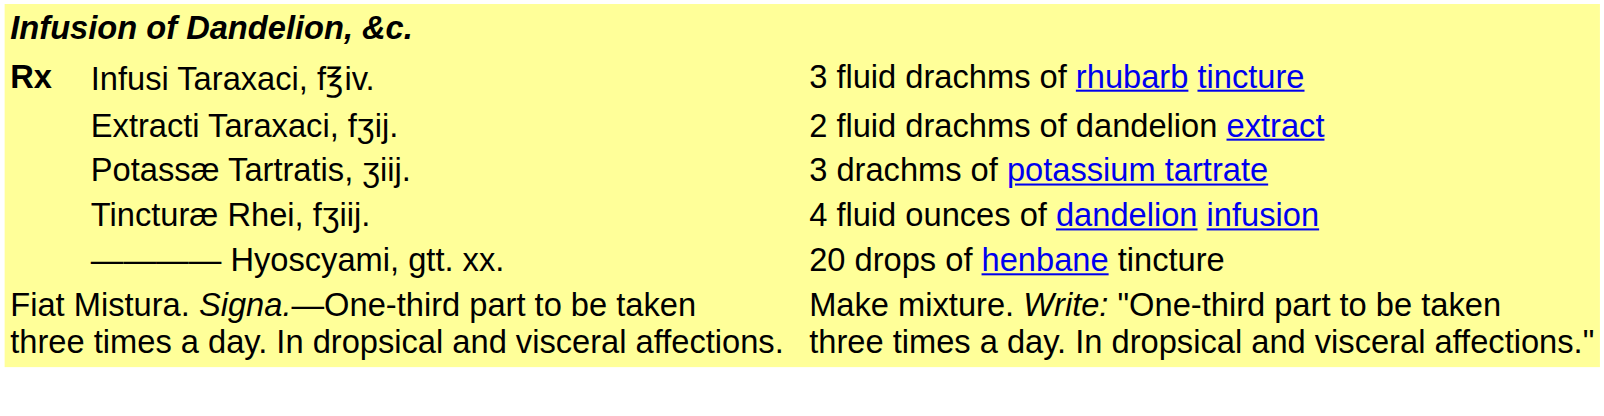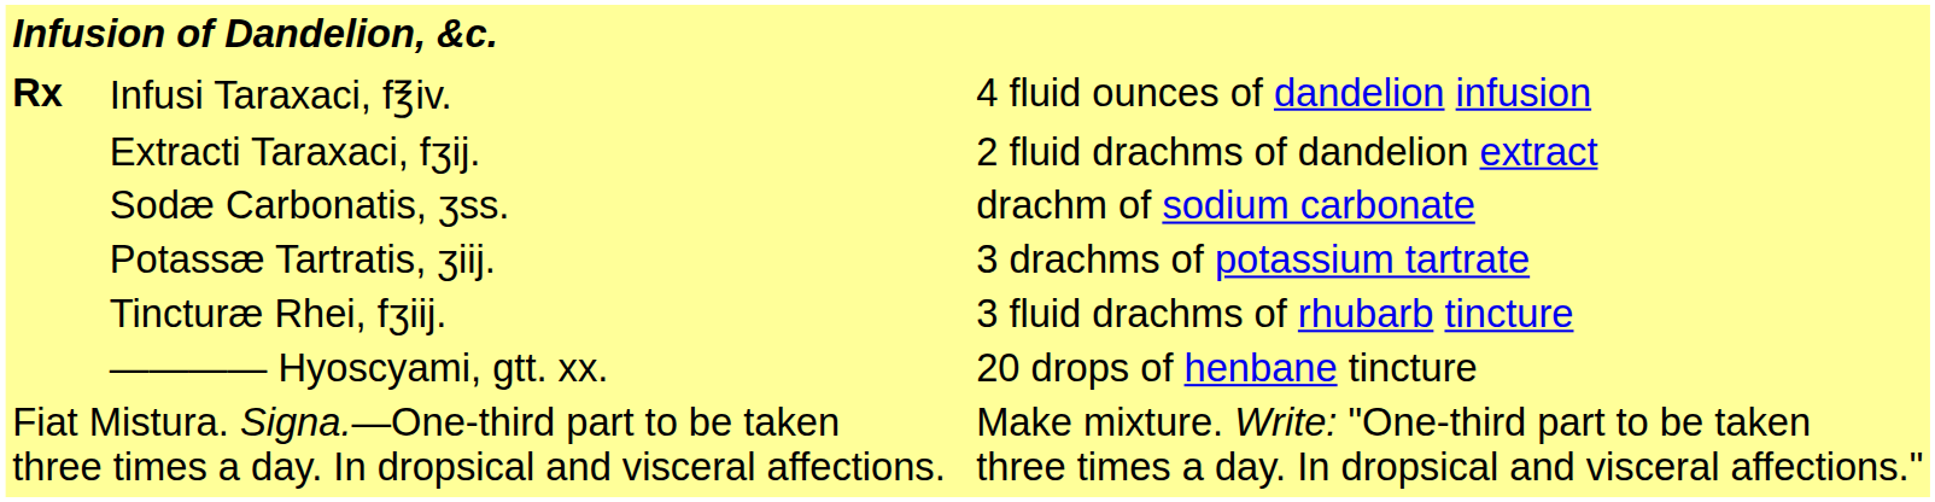Infusi Taraxaci, f℥iv. | column 4: 3 fluid drachms of rhubarb tincture -> 4 fluid ounces of dandelion infusion
+ row: Sodæ Carbonatis, ʒss. | drachm of sodium carbonate
Tincturæ Rhei, fʒiij. | column 4: 4 fluid ounces of dandelion infusion -> 3 fluid drachms of rhubarb tincture
